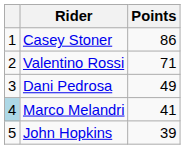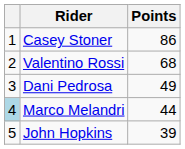Valentino Rossi | Points: 71 -> 68
Marco Melandri | Points: 41 -> 44
